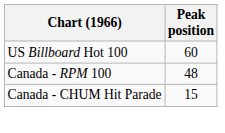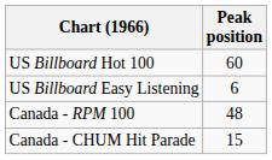+ row: US Billboard Easy Listening | 6
